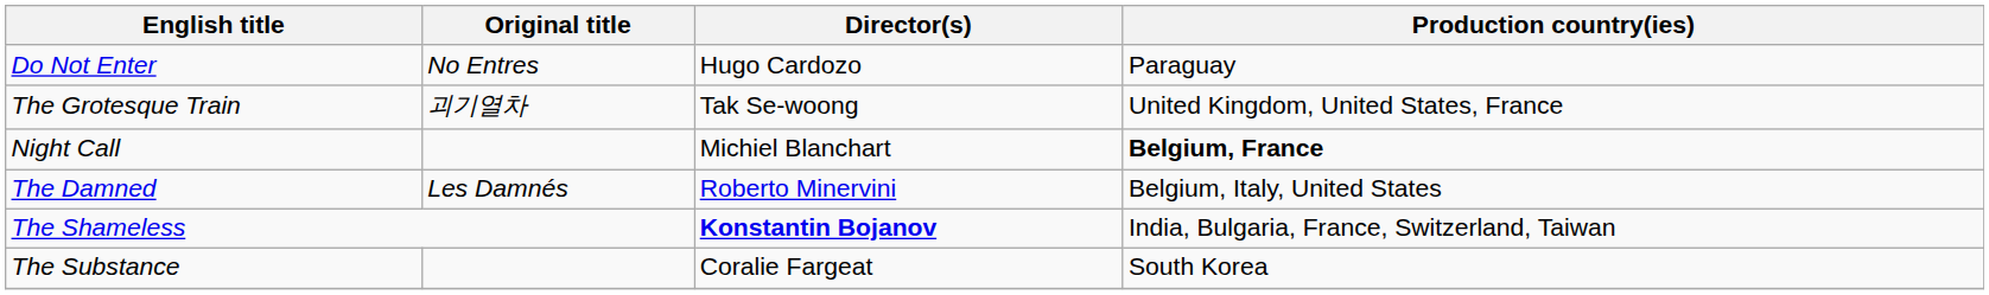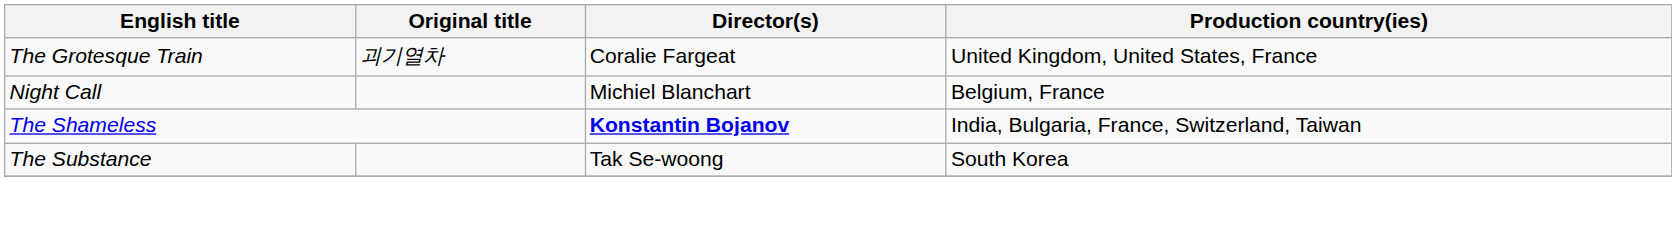- row: Do Not Enter | No Entres | Hugo Cardozo | Paraguay
The Grotesque Train | Director(s): Tak Se-woong -> Coralie Fargeat
Night Call | Production country(ies): bold -> normal
- row: The Damned | Les Damnés | Roberto Minervini | Belgium, Italy, United States
The Substance | Director(s): Coralie Fargeat -> Tak Se-woong
